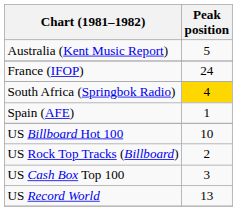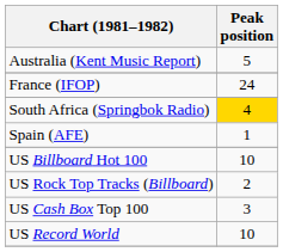US Record World | Peak position: 13 -> 10
